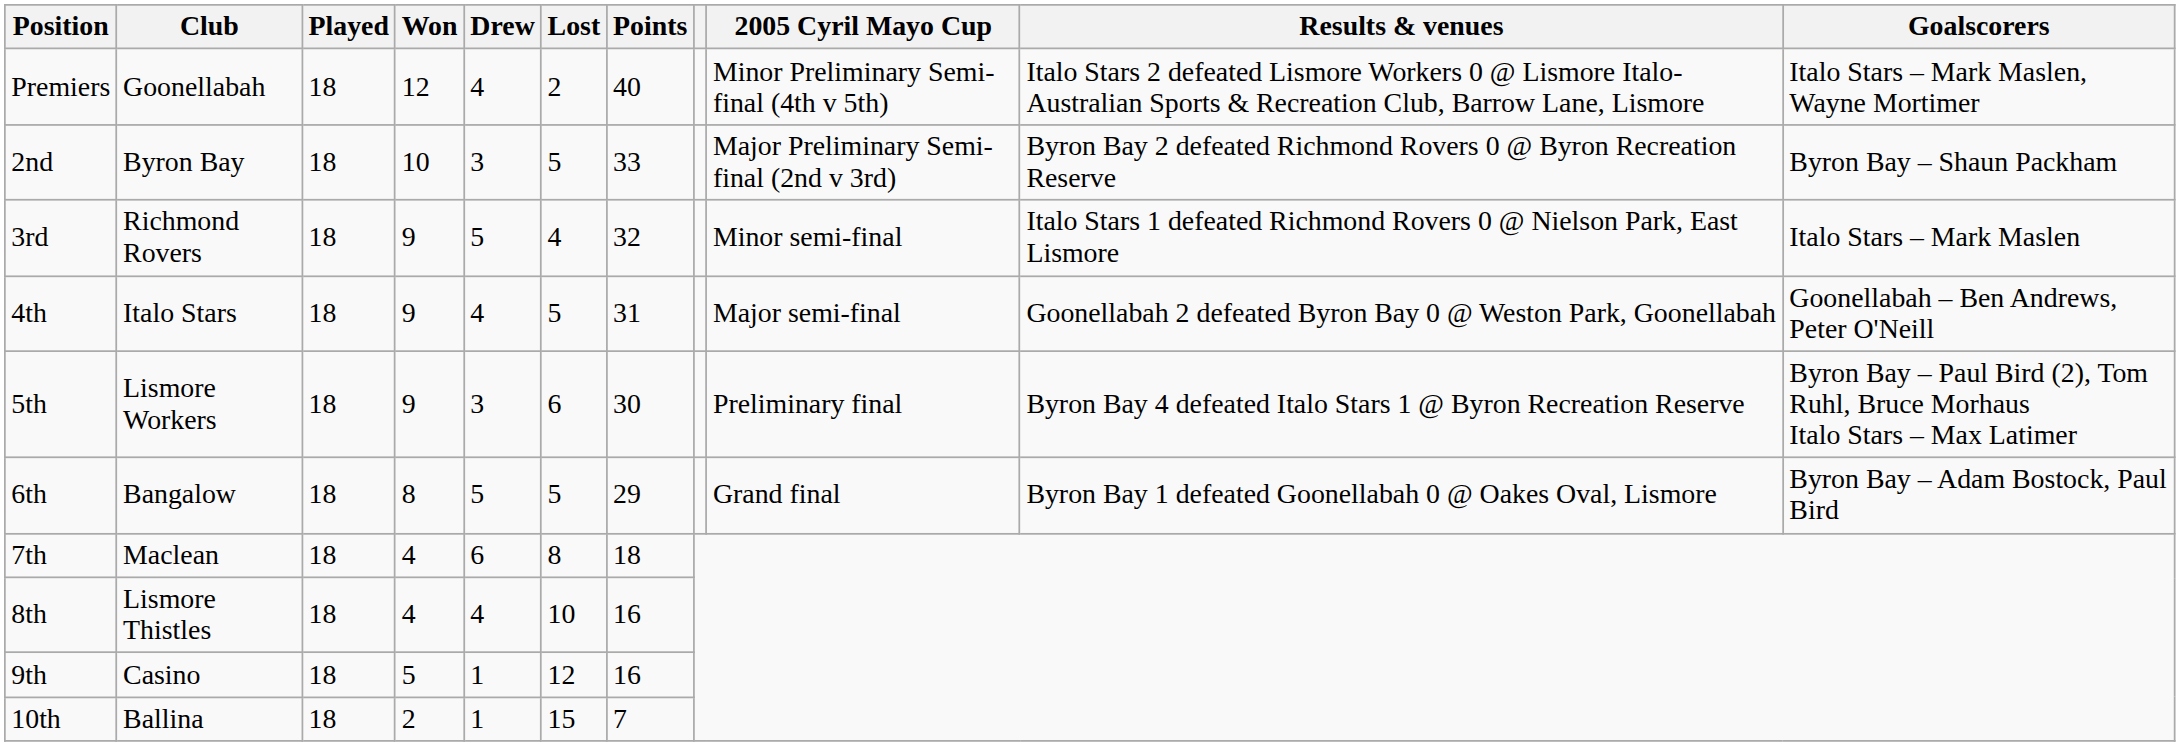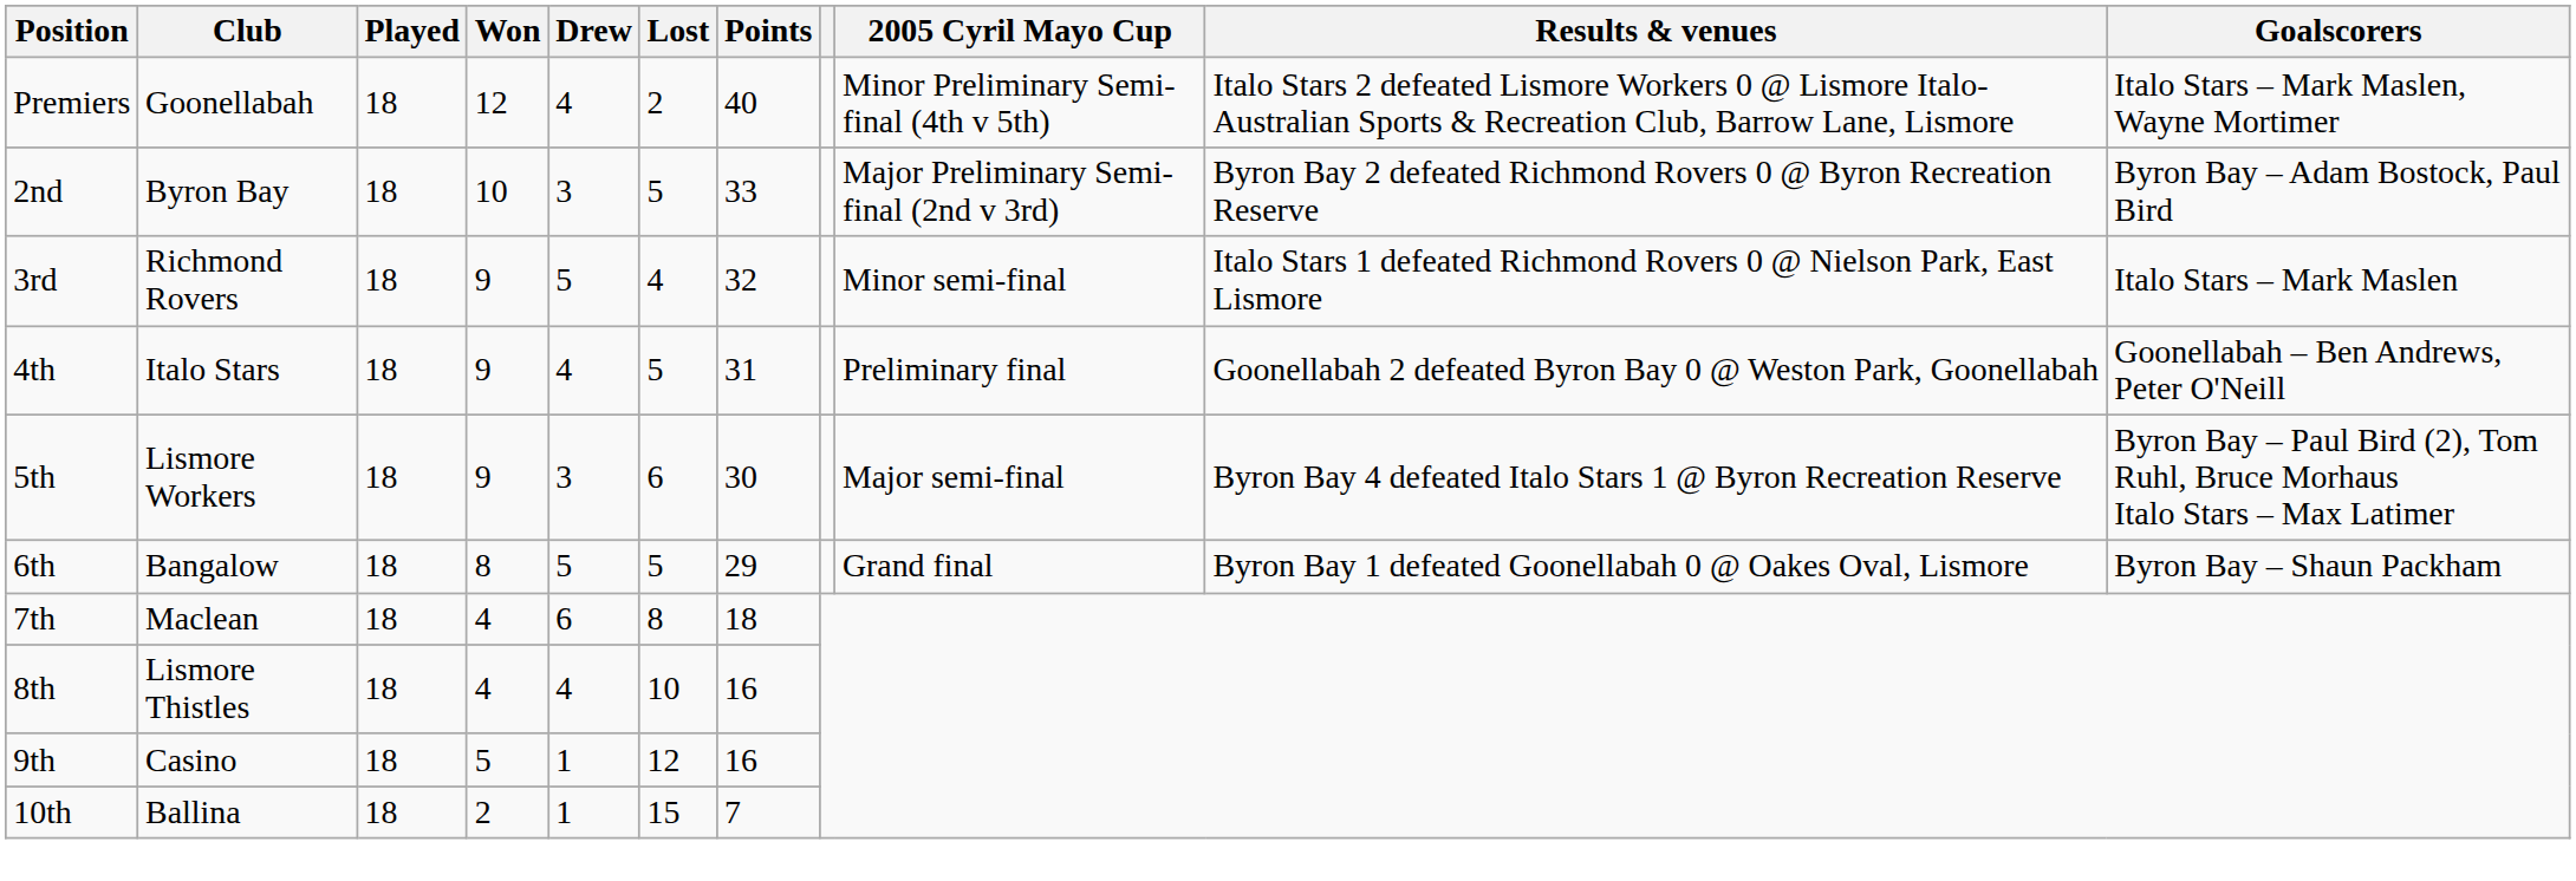2nd | Goalscorers: Byron Bay – Shaun Packham -> Byron Bay – Adam Bostock, Paul Bird
4th | 2005 Cyril Mayo Cup: Major semi-final -> Preliminary final
5th | 2005 Cyril Mayo Cup: Preliminary final -> Major semi-final
6th | Goalscorers: Byron Bay – Adam Bostock, Paul Bird -> Byron Bay – Shaun Packham
